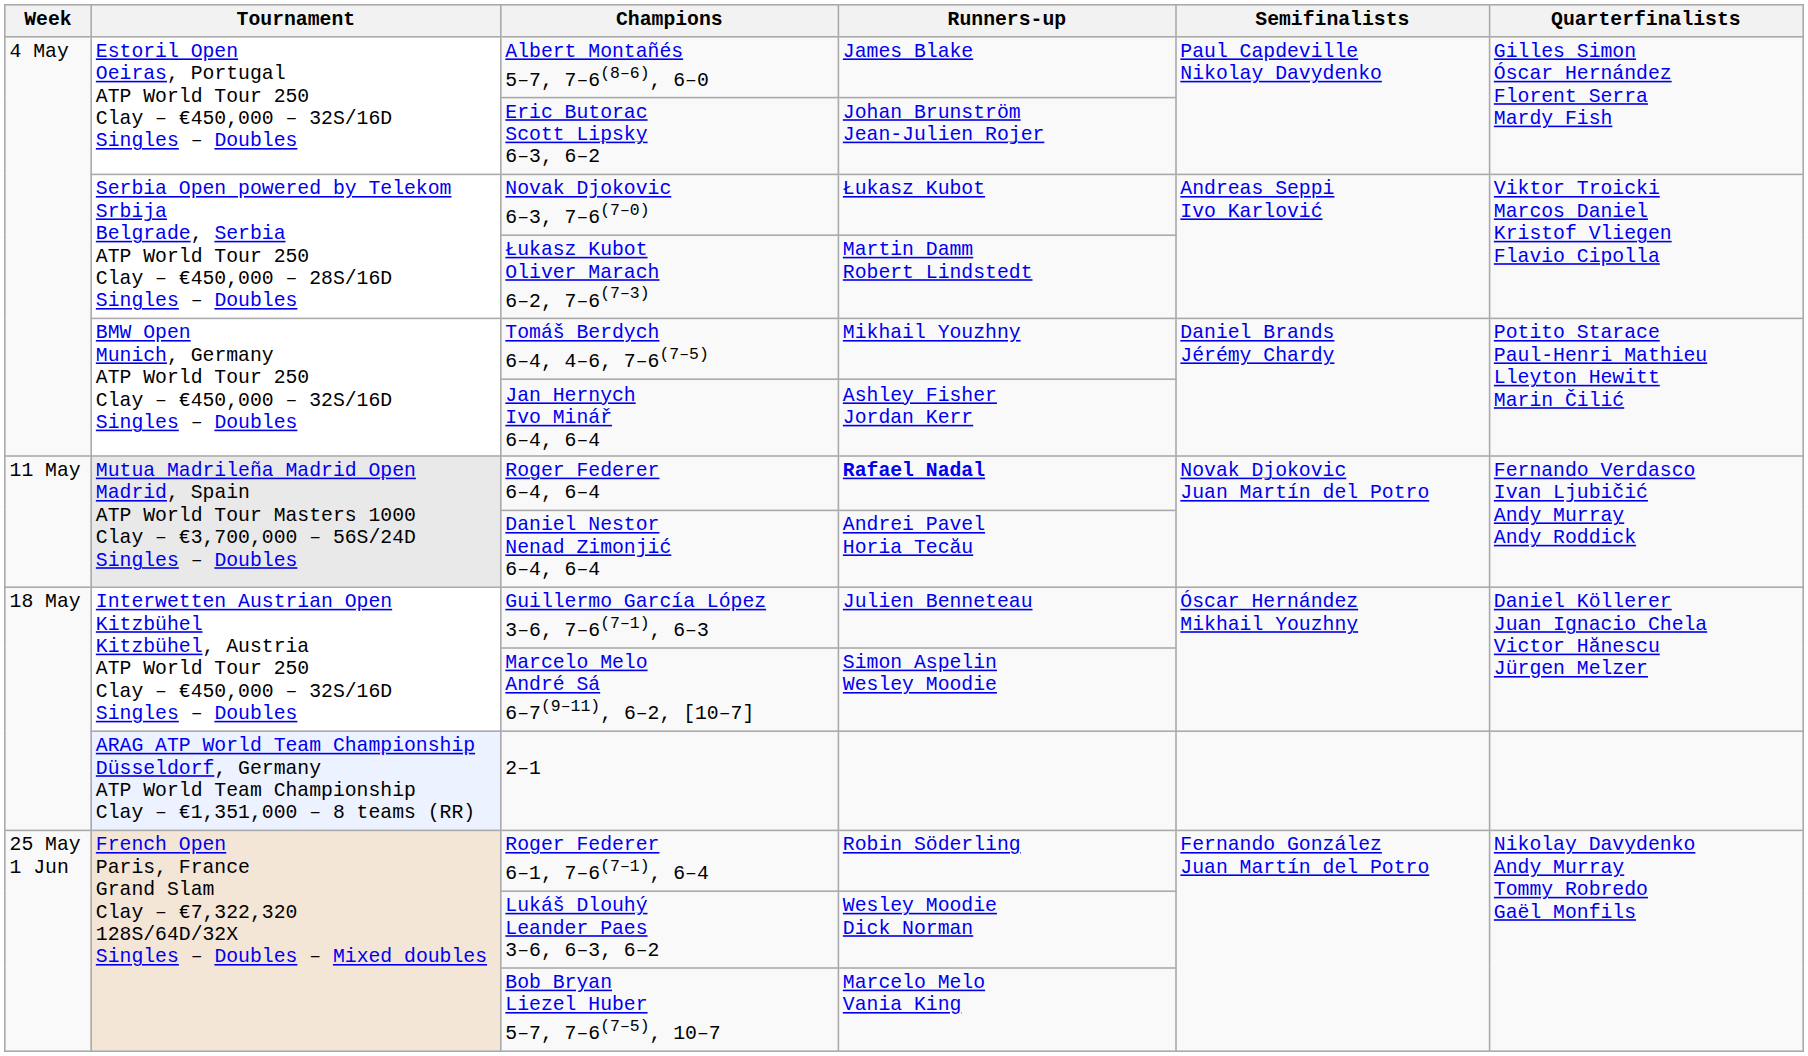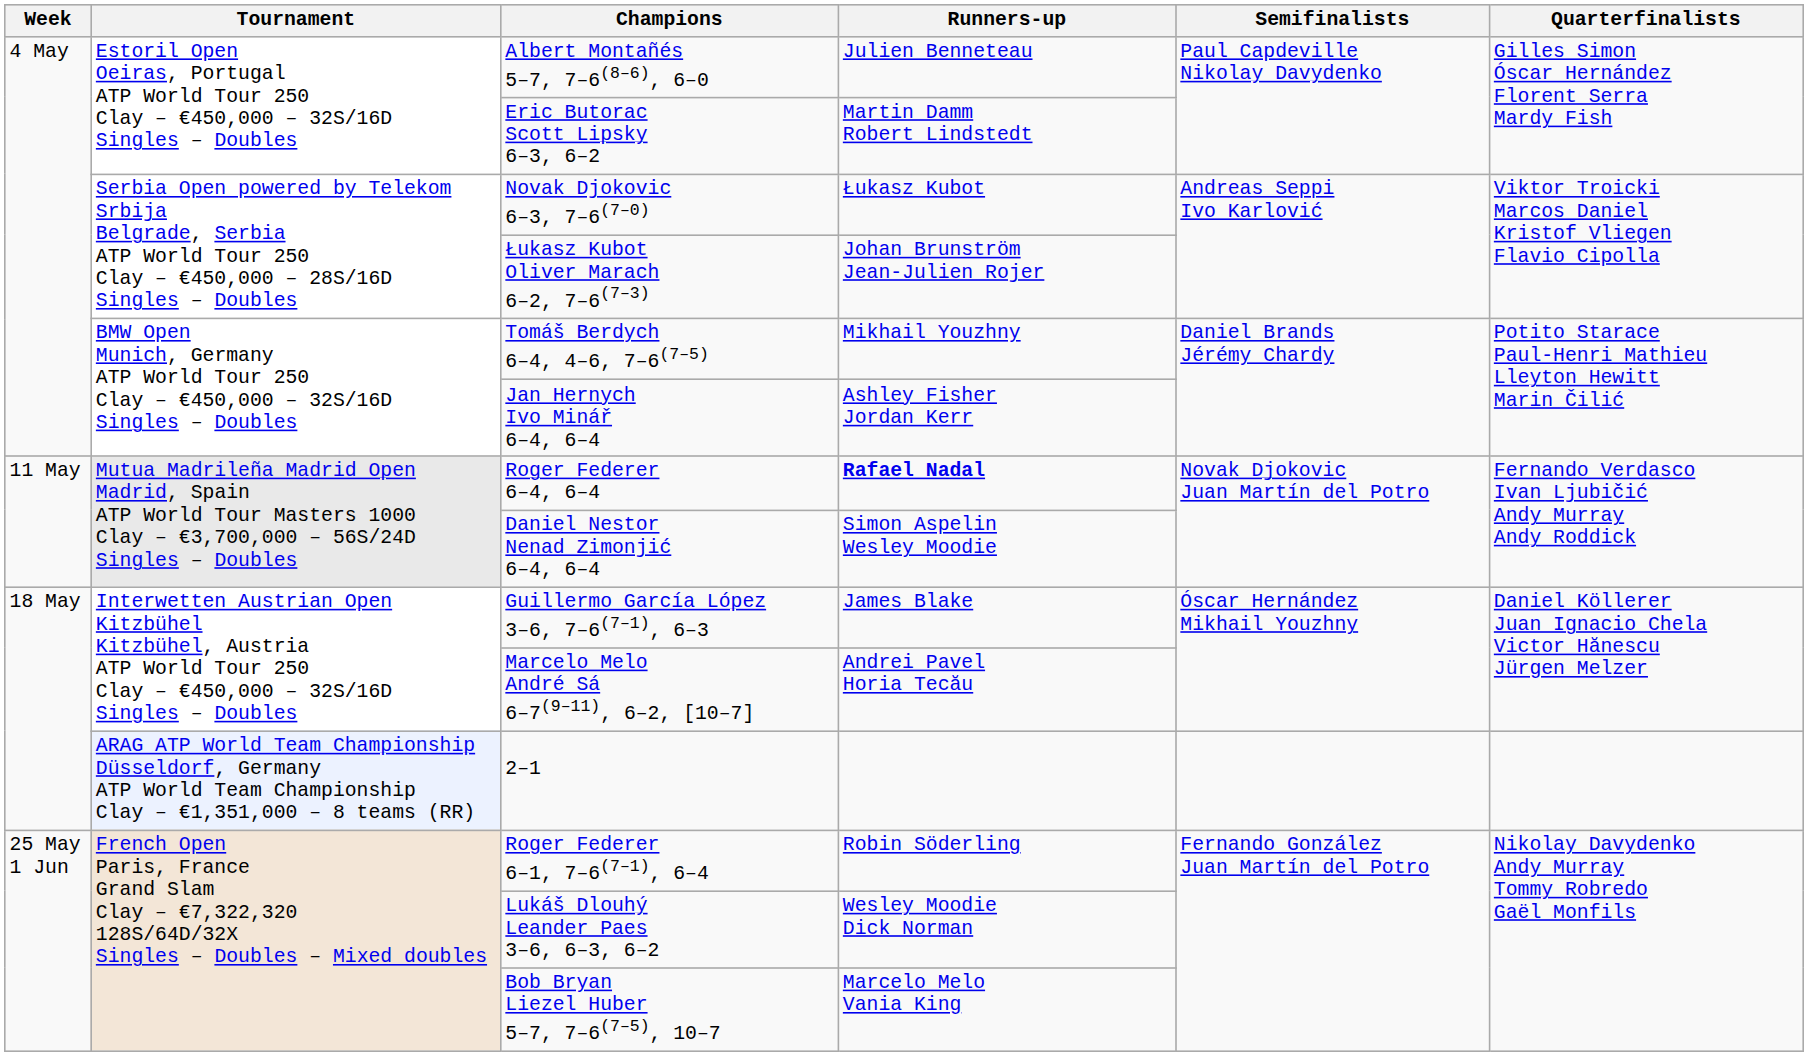Albert Montañés 5–7, 7–6(8–6), 6–0 | Runners-up: James Blake -> Julien Benneteau
Eric Butorac Scott Lipsky 6–3, 6–2 | Runners-up: Johan Brunström Jean-Julien Rojer -> Martin Damm Robert Lindstedt
Łukasz Kubot Oliver Marach 6–2, 7–6(7–3) | Runners-up: Martin Damm Robert Lindstedt -> Johan Brunström Jean-Julien Rojer
Daniel Nestor Nenad Zimonjić 6–4, 6–4 | Runners-up: Andrei Pavel Horia Tecău -> Simon Aspelin Wesley Moodie
Guillermo García López 3–6, 7–6(7–1), 6–3 | Runners-up: Julien Benneteau -> James Blake
Marcelo Melo André Sá 6–7(9–11), 6–2, [10–7] | Runners-up: Simon Aspelin Wesley Moodie -> Andrei Pavel Horia Tecău
